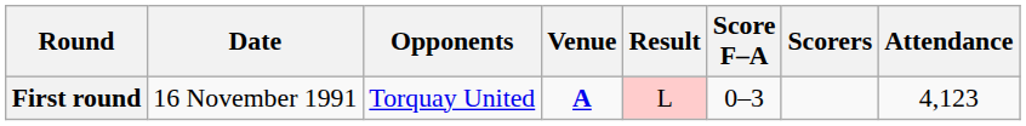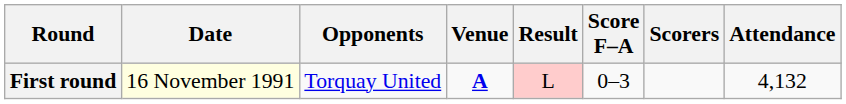First round | Date: no background -> lightyellow background
First round | Attendance: 4,123 -> 4,132
